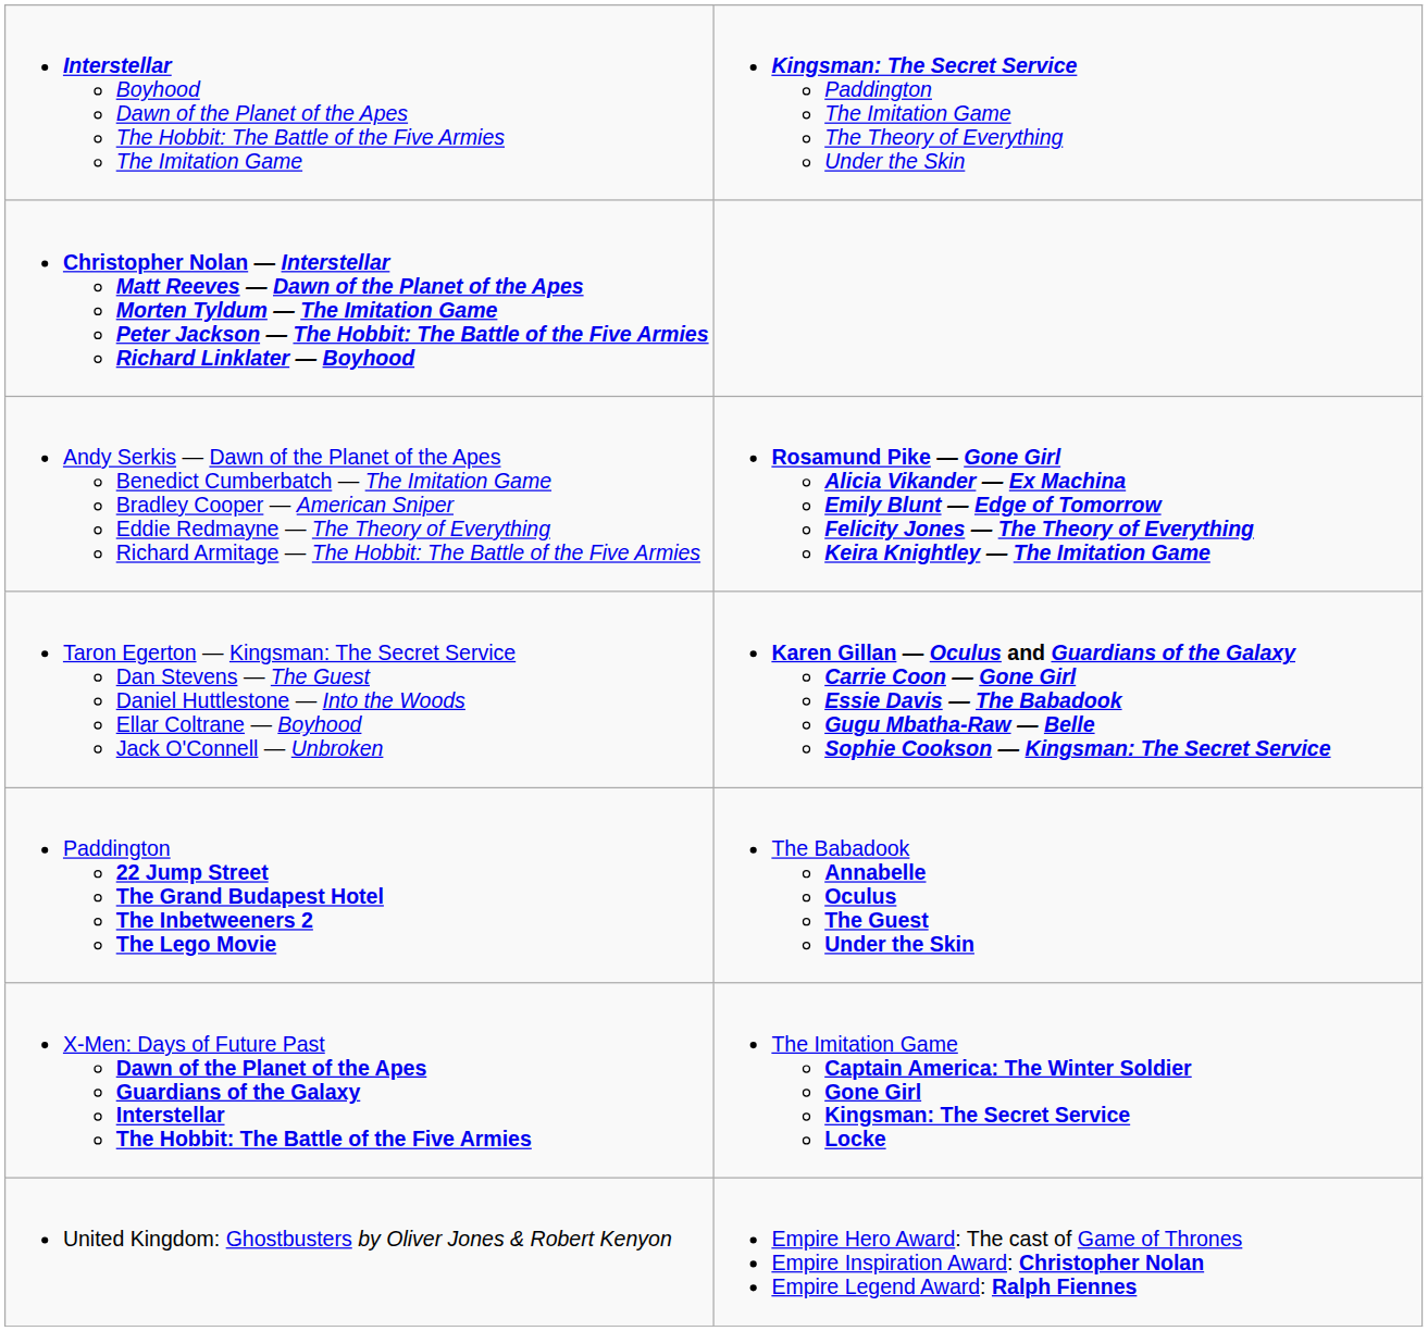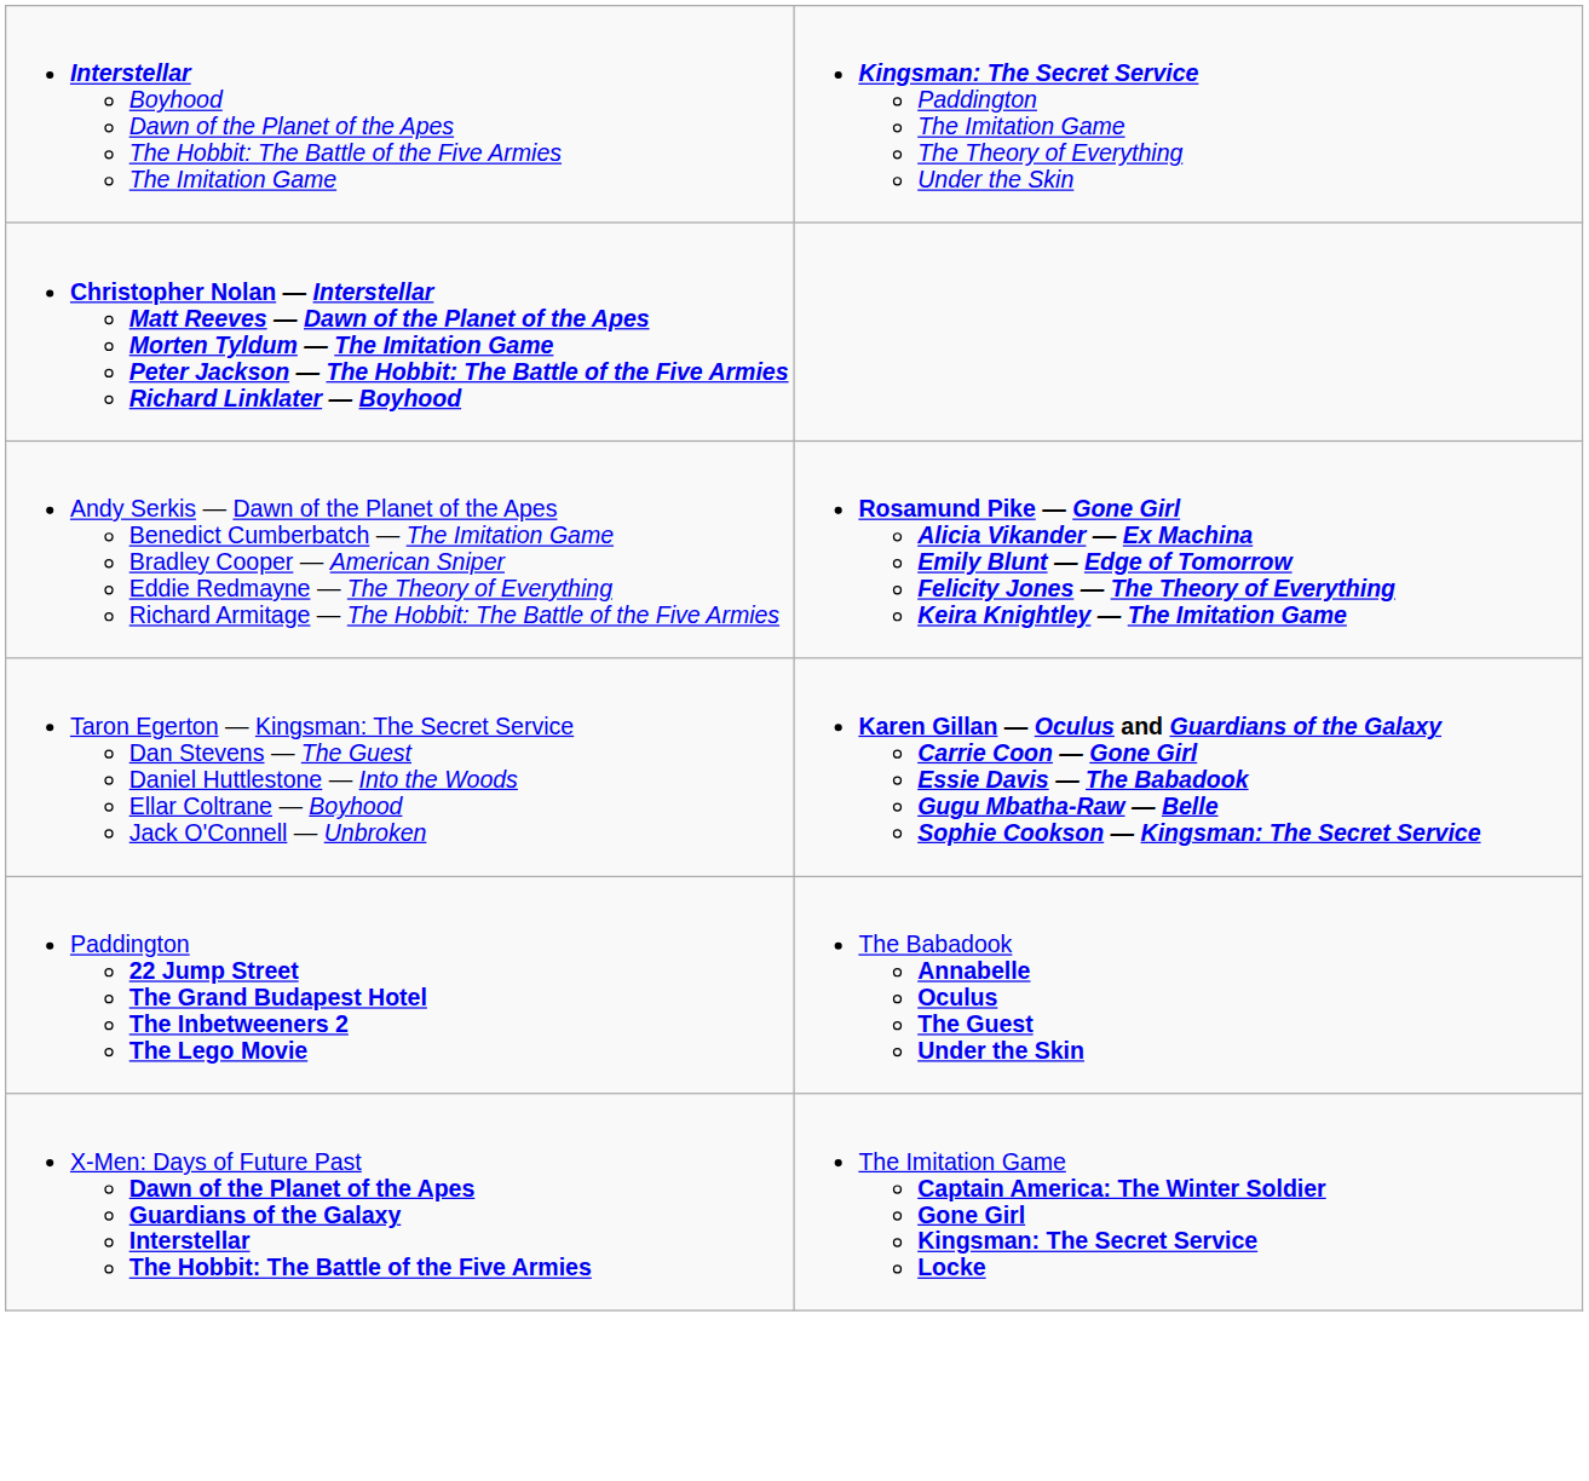- row: United Kingdom: Ghostbusters by Oliver Jones & Robert Kenyon | Empire Hero Award: The cast of Game of Thrones Empire Inspiration Award: Christopher Nolan Empire Legend Award: Ralph Fiennes
